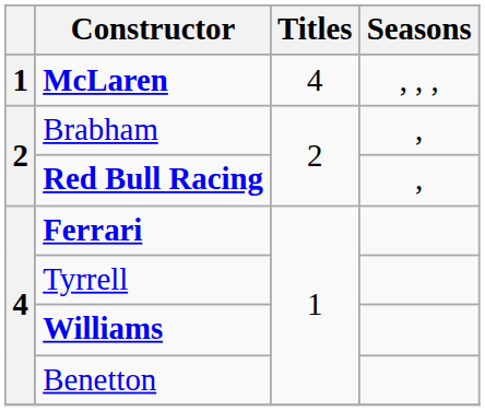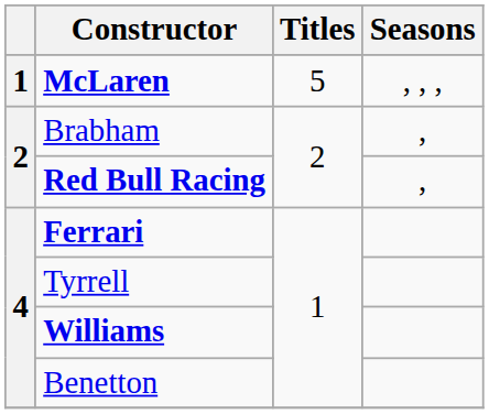McLaren | Titles: 4 -> 5
